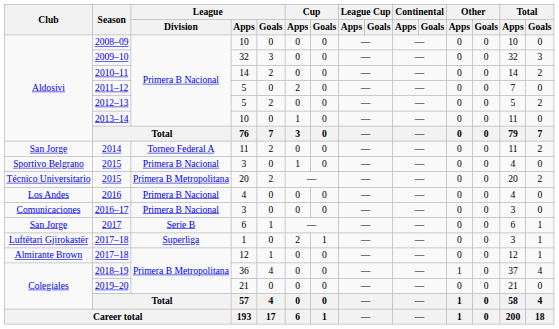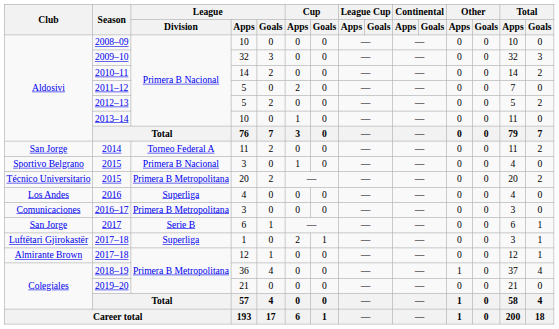2016 | League / Division: Primera B Nacional -> Superliga
2016–17 | League / Division: Primera B Nacional -> Primera B Metropolitana
